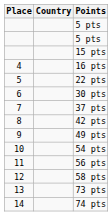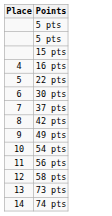- column: Country
